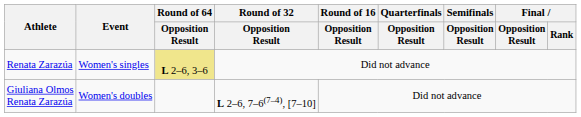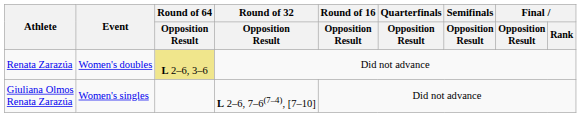Renata Zarazúa | Event: Women's singles -> Women's doubles
Giuliana Olmos Renata Zarazúa | Event: Women's doubles -> Women's singles
